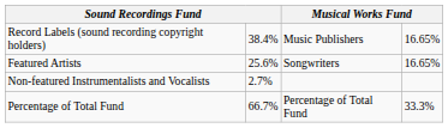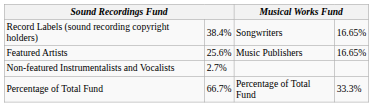Record Labels (sound recording copyright holders) | column 3: Music Publishers -> Songwriters
Featured Artists | column 3: Songwriters -> Music Publishers
